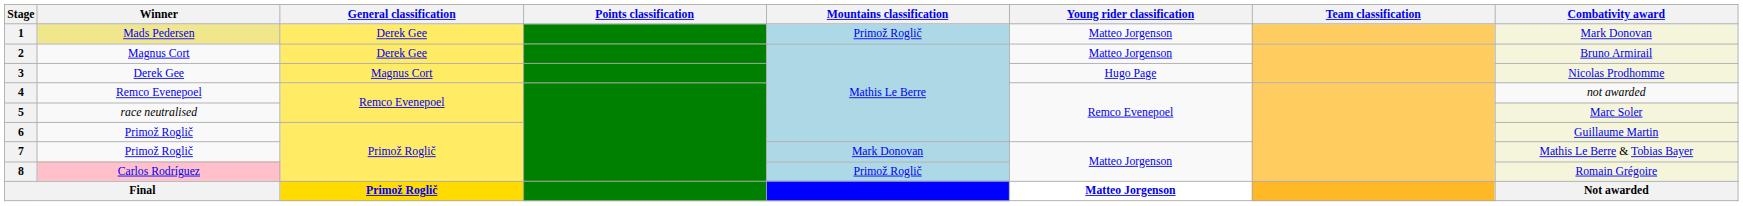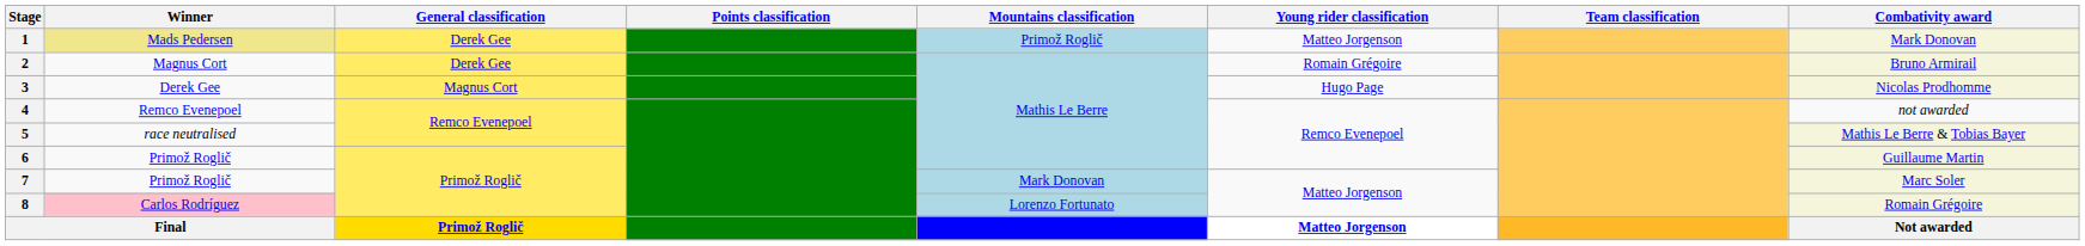2 | Young rider classification: Matteo Jorgenson -> Romain Grégoire
5 | Combativity award: Marc Soler -> Mathis Le Berre & Tobias Bayer
7 | Combativity award: Mathis Le Berre & Tobias Bayer -> Marc Soler
8 | Mountains classification: Primož Roglič -> Lorenzo Fortunato
